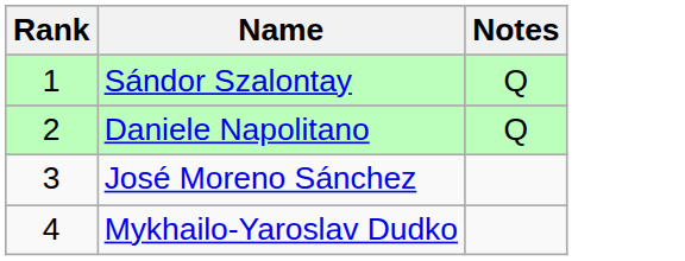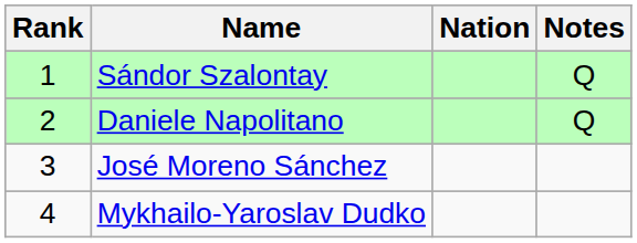+ column: Nation
